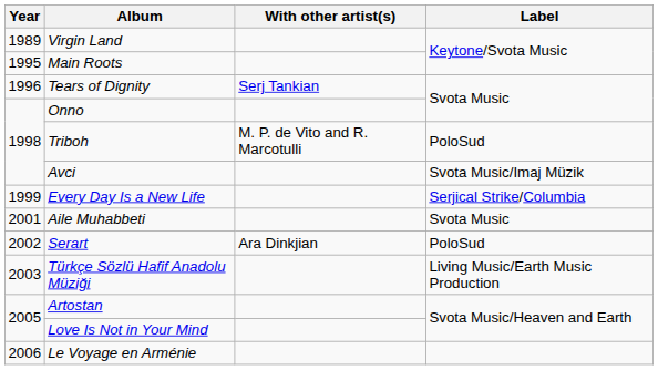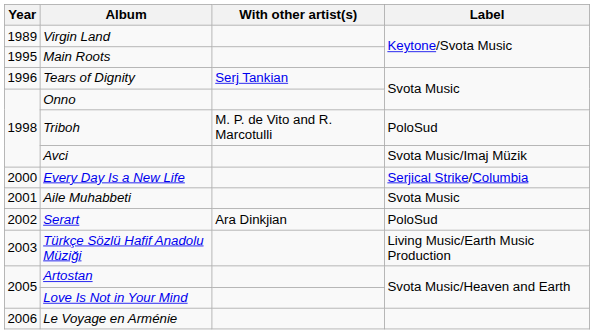Every Day Is a New Life | Year: 1999 -> 2000
